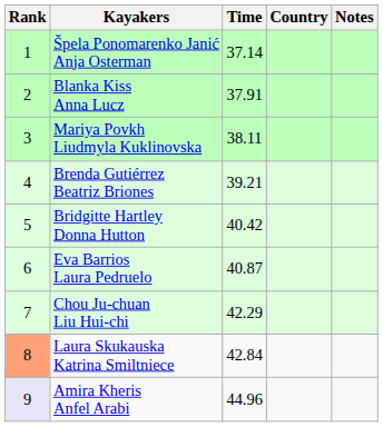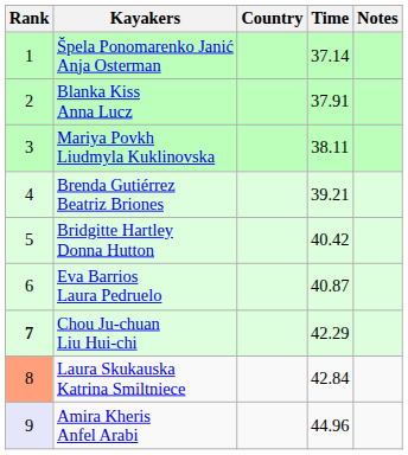columns swapped: Country <-> Time
Chou Ju-chuan Liu Hui-chi | Rank: normal -> bold
